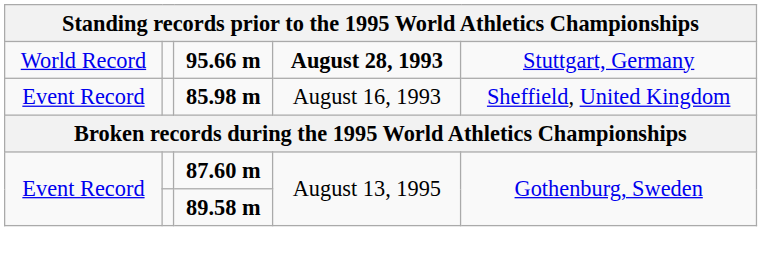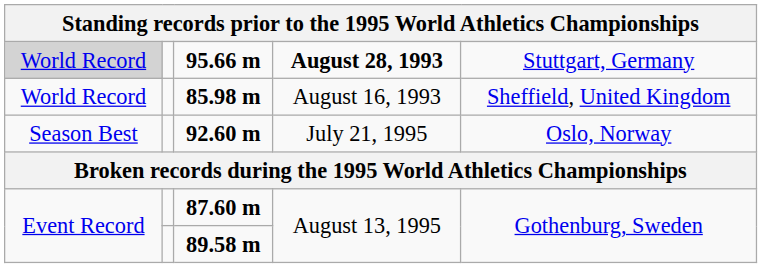95.66 m | column 1: no background -> lightgrey background
85.98 m | column 1: Event Record -> World Record
+ row: Season Best | 92.60 m | July 21, 1995 | Oslo, Norway
